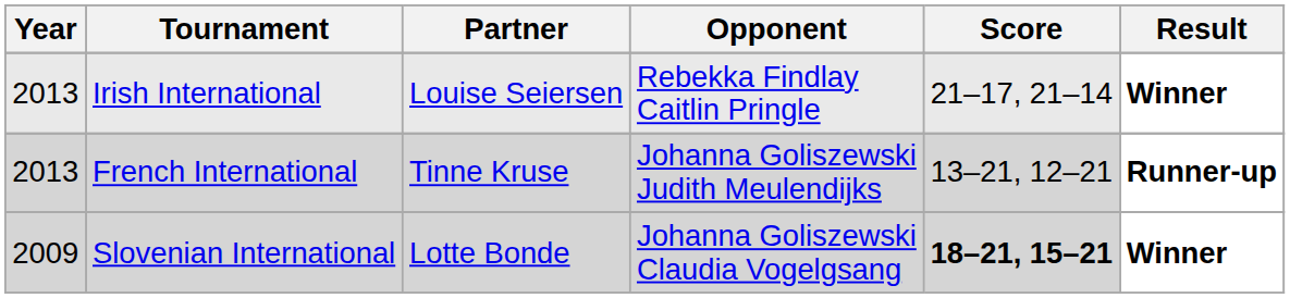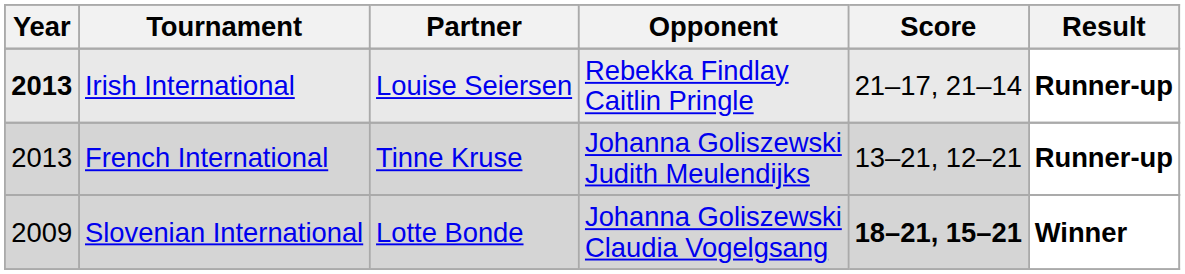Irish International | Year: normal -> bold
Irish International | Result: Winner -> Runner-up
